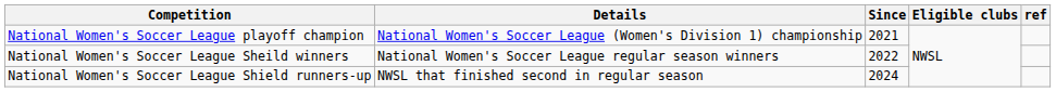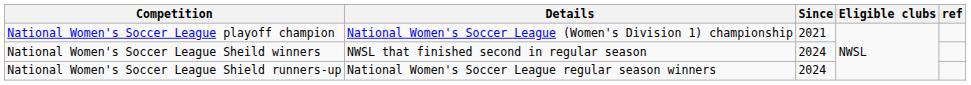National Women's Soccer League Sheild winners | Details: National Women's Soccer League regular season winners -> NWSL that finished second in regular season
National Women's Soccer League Sheild winners | Since: 2022 -> 2024
National Women's Soccer League Shield runners-up | Details: NWSL that finished second in regular season -> National Women's Soccer League regular season winners
